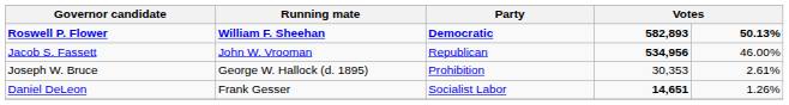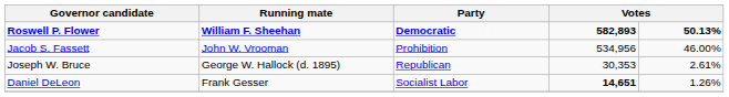Jacob S. Fassett | Party: Republican -> Prohibition
Jacob S. Fassett | column 4: bold -> normal
Joseph W. Bruce | Party: Prohibition -> Republican
